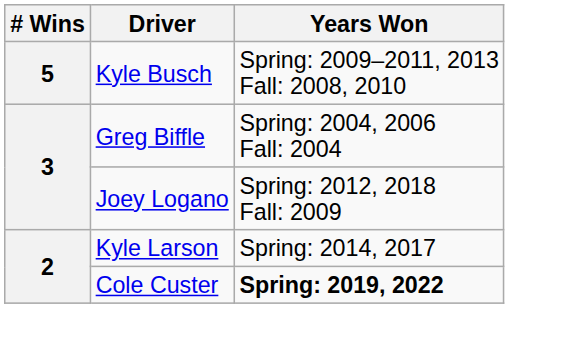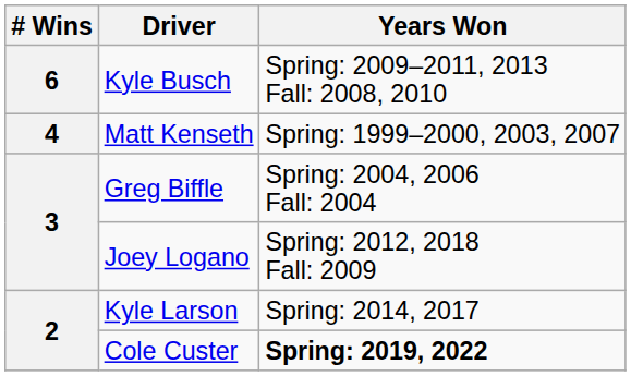Kyle Busch | # Wins: 5 -> 6
+ row: 4 | Matt Kenseth | Spring: 1999–2000, 2003, 2007
